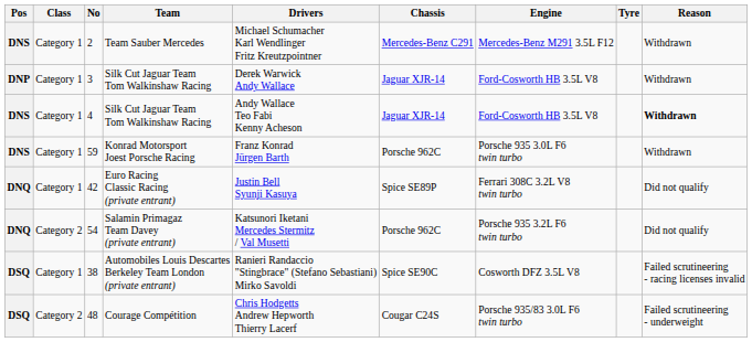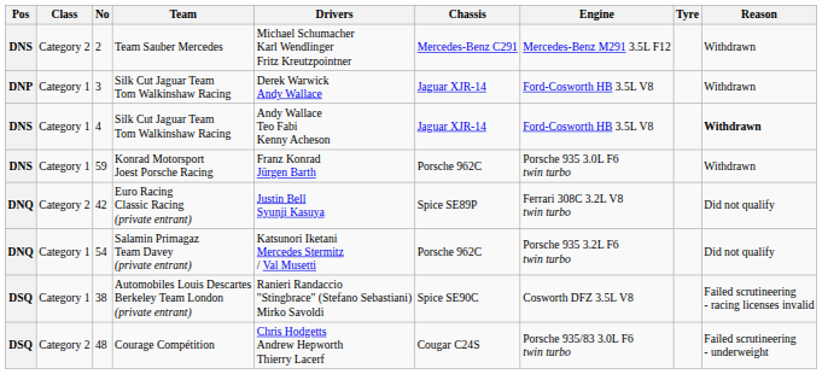2 | Class: Category 1 -> Category 2
42 | Class: Category 1 -> Category 2
54 | Class: Category 2 -> Category 1
